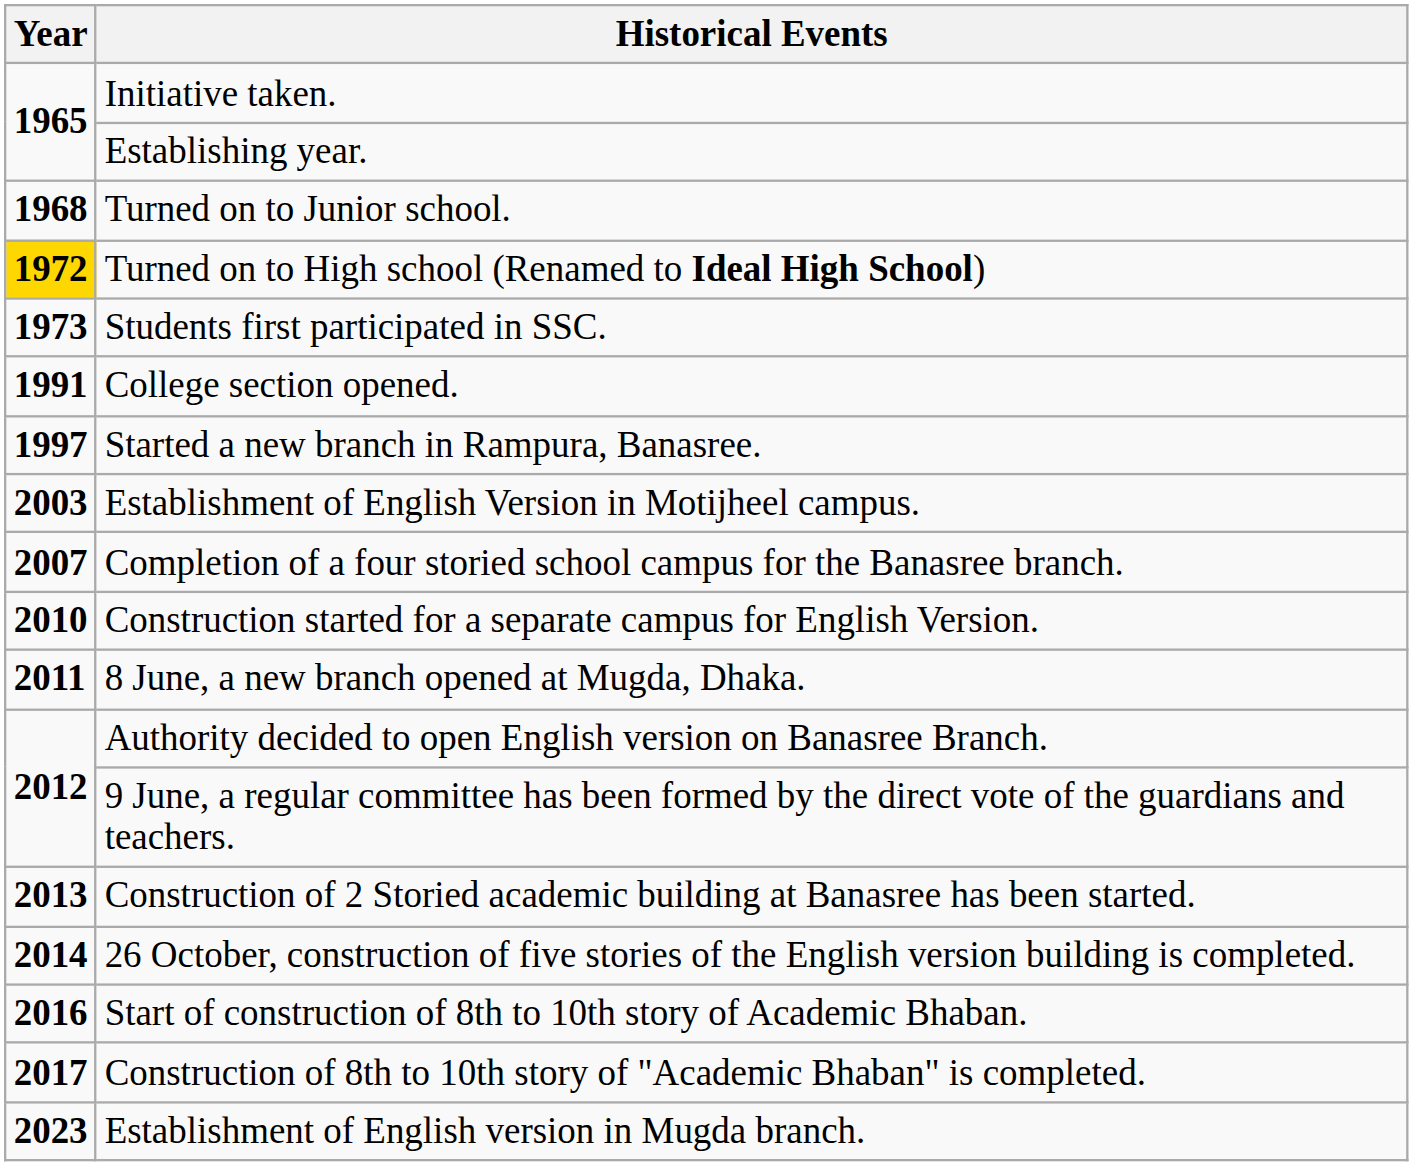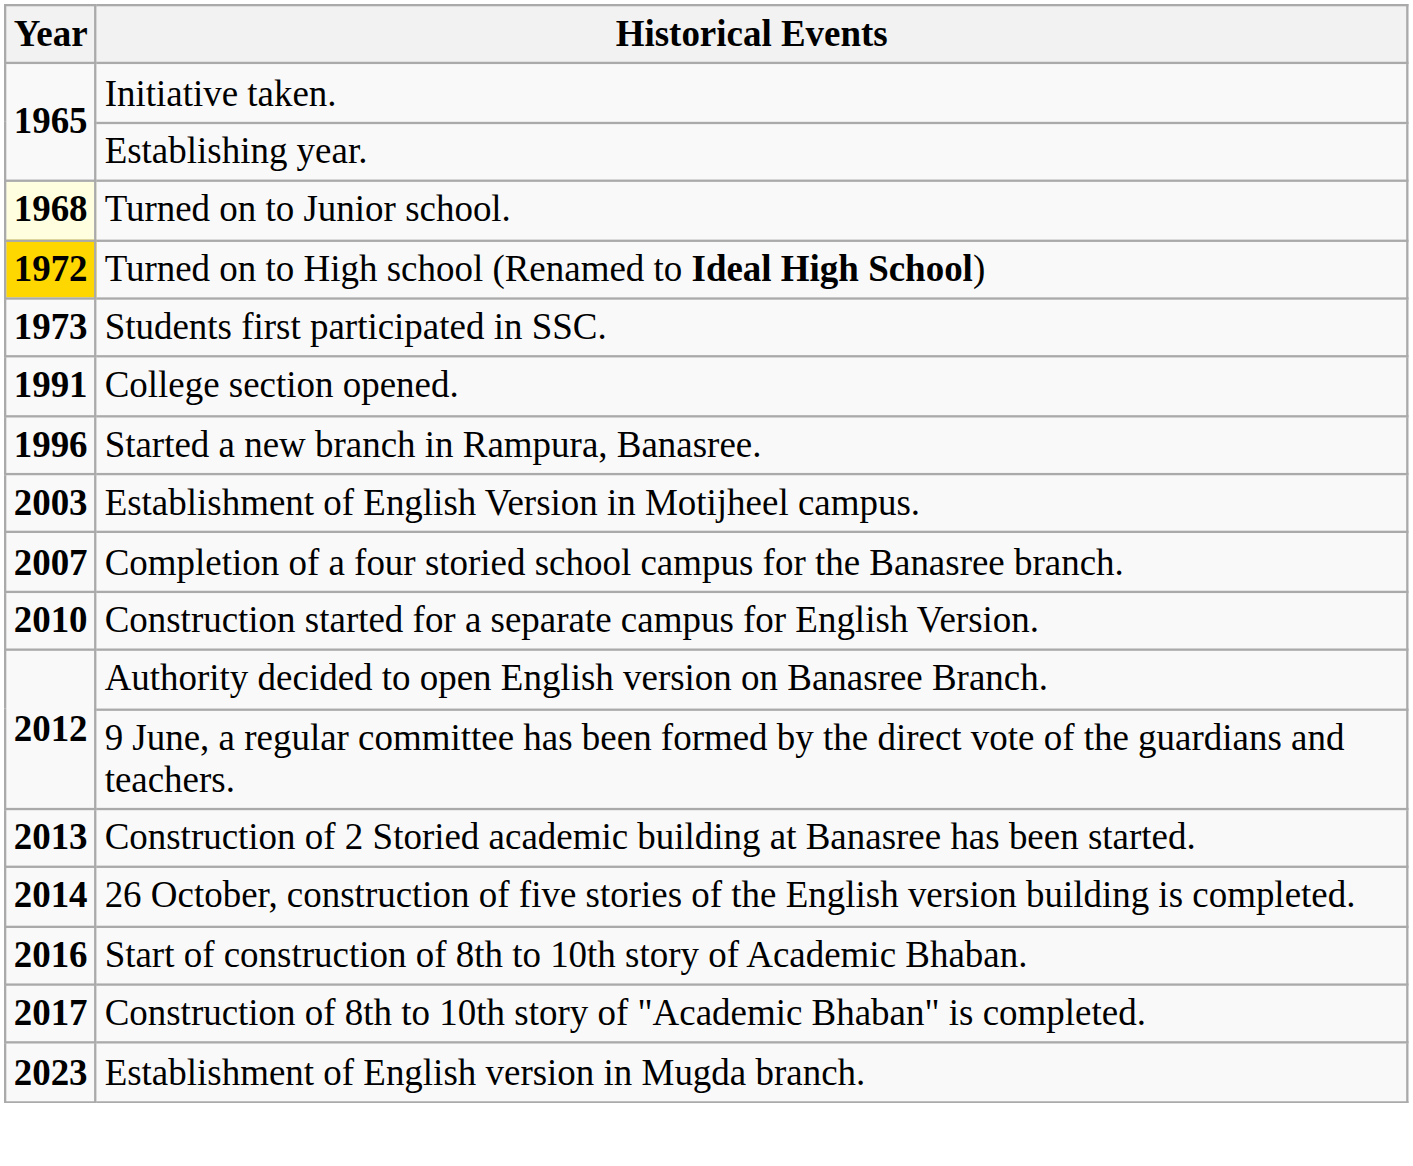Turned on to Junior school. | Year: no background -> lightyellow background
Started a new branch in Rampura, Banasree. | Year: 1997 -> 1996
- row: 2011 | 8 June, a new branch opened at Mugda, Dhaka.
